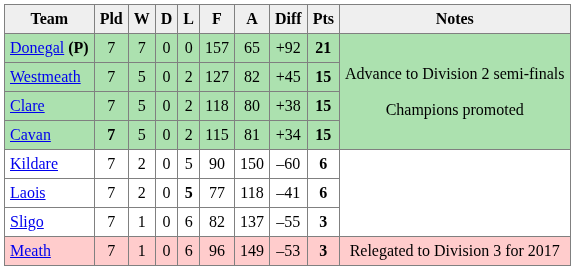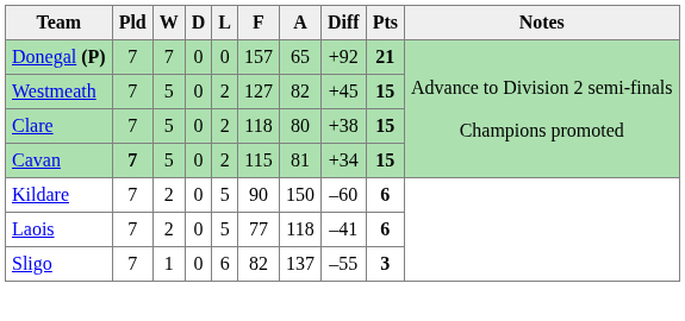Laois | L: bold -> normal
- row: Meath | 7 | 1 | 0 | 6 | 96 | 149 | –53 | 3 | Relegated to Division 3 for 2017
